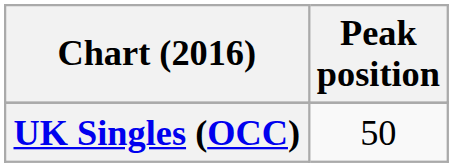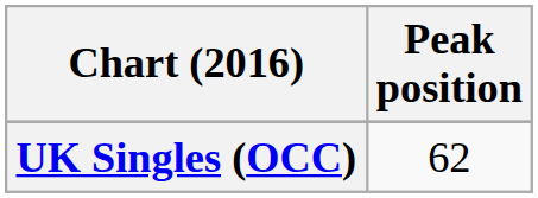UK Singles (OCC) | Peak position: 50 -> 62
